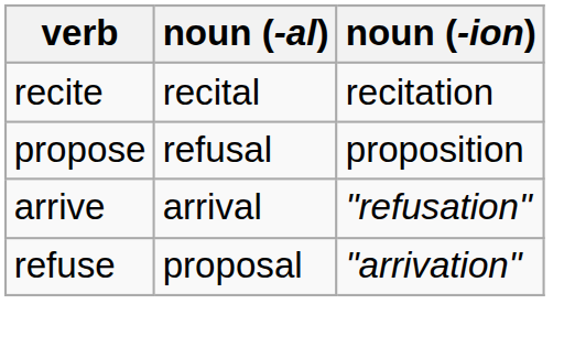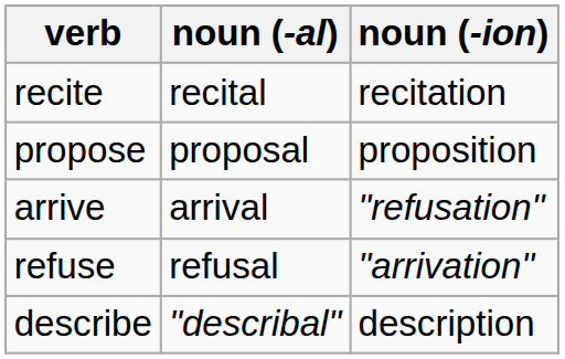propose | noun (-al): refusal -> proposal
refuse | noun (-al): proposal -> refusal
+ row: describe | "describal" | description
